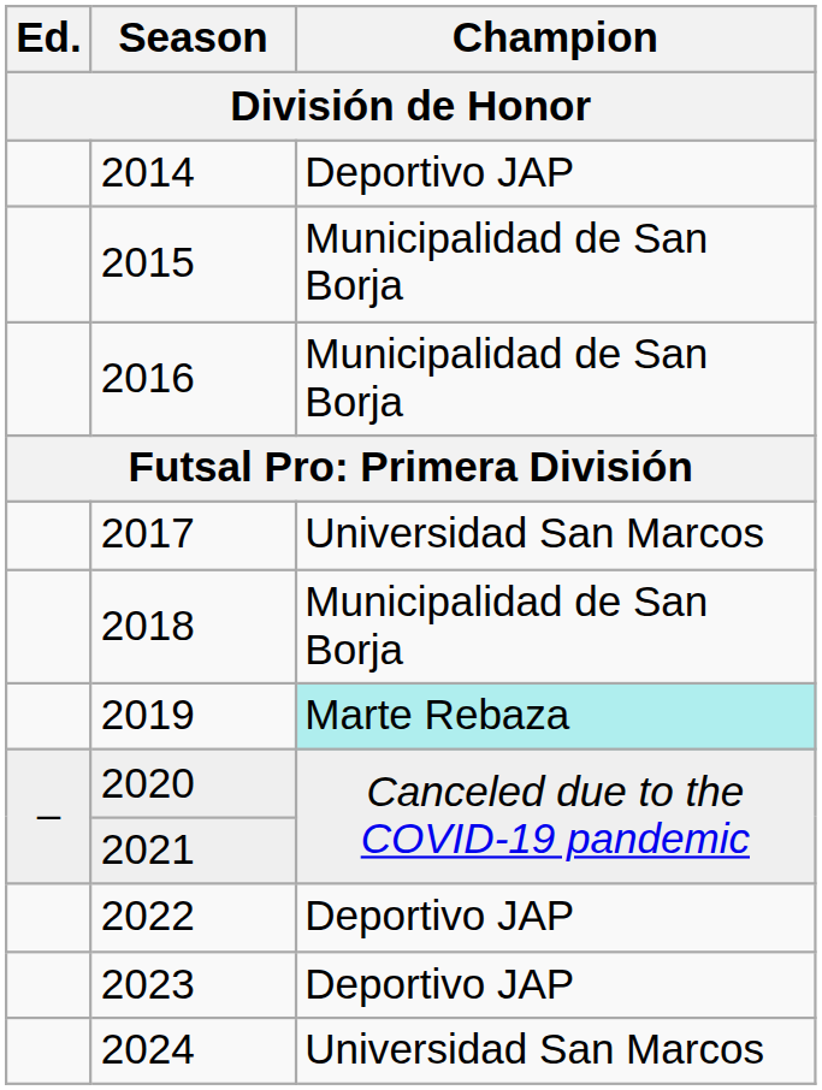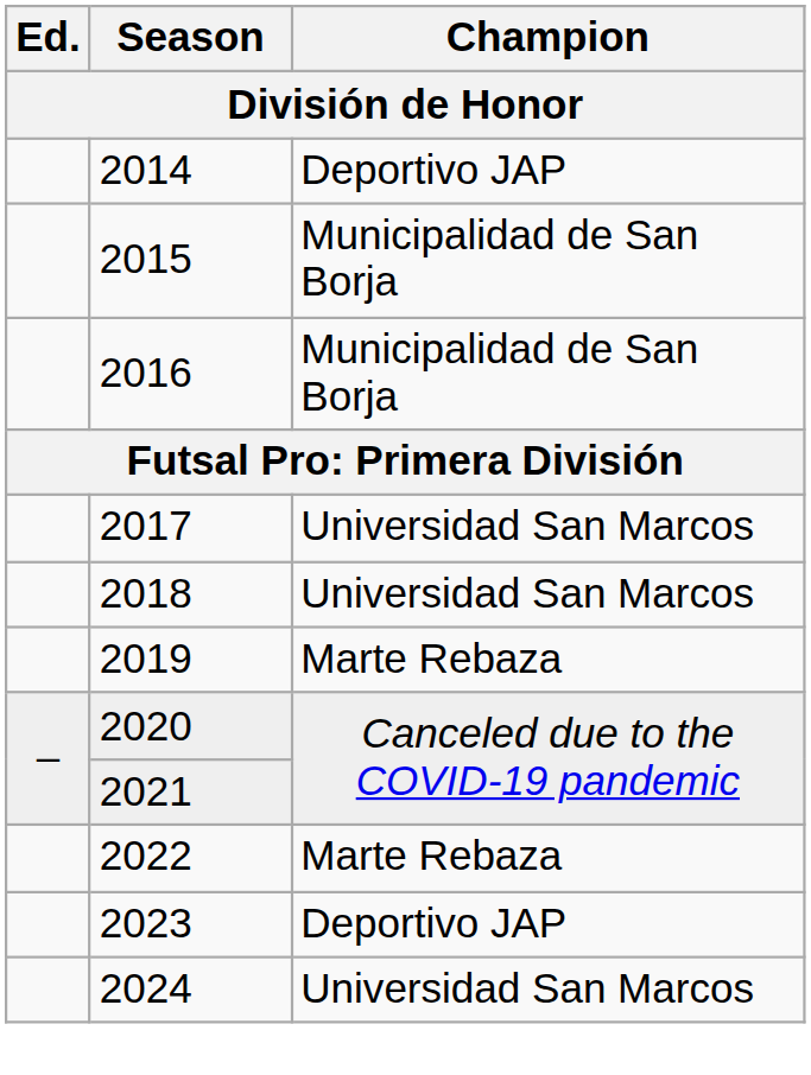2018 | Champion: Municipalidad de San Borja -> Universidad San Marcos
2019 | Champion: paleturquoise background -> no background
2022 | Champion: Deportivo JAP -> Marte Rebaza
